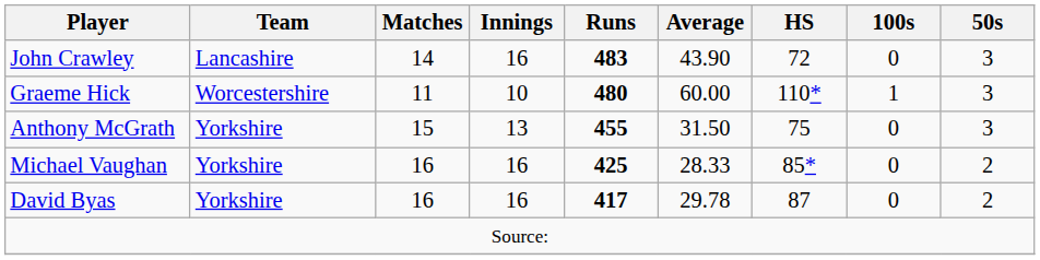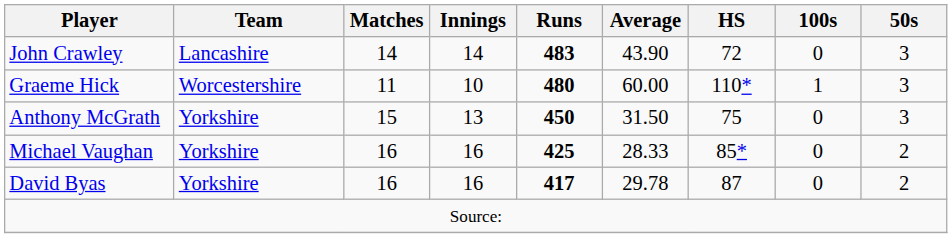John Crawley | Innings: 16 -> 14
Anthony McGrath | Runs: 455 -> 450
